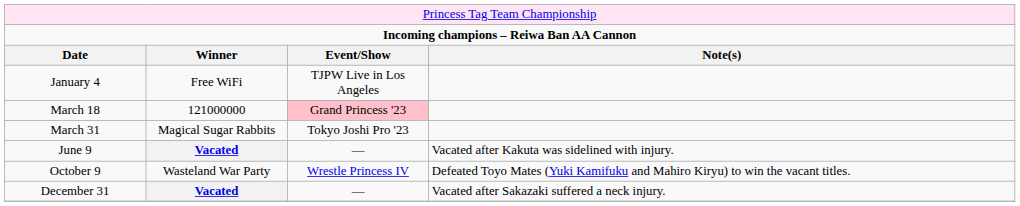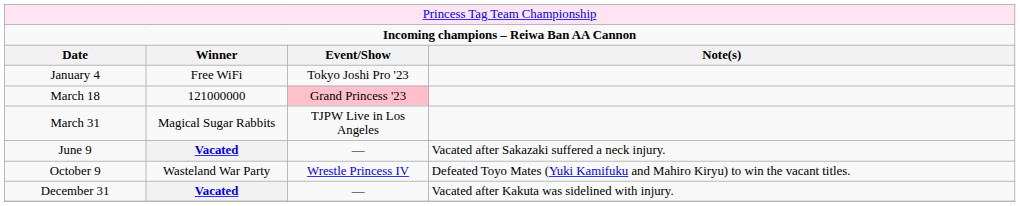January 4 | column 3: TJPW Live in Los Angeles -> Tokyo Joshi Pro '23
March 31 | column 3: Tokyo Joshi Pro '23 -> TJPW Live in Los Angeles
June 9 | column 4: Vacated after Kakuta was sidelined with injury. -> Vacated after Sakazaki suffered a neck injury.
December 31 | column 4: Vacated after Sakazaki suffered a neck injury. -> Vacated after Kakuta was sidelined with injury.
